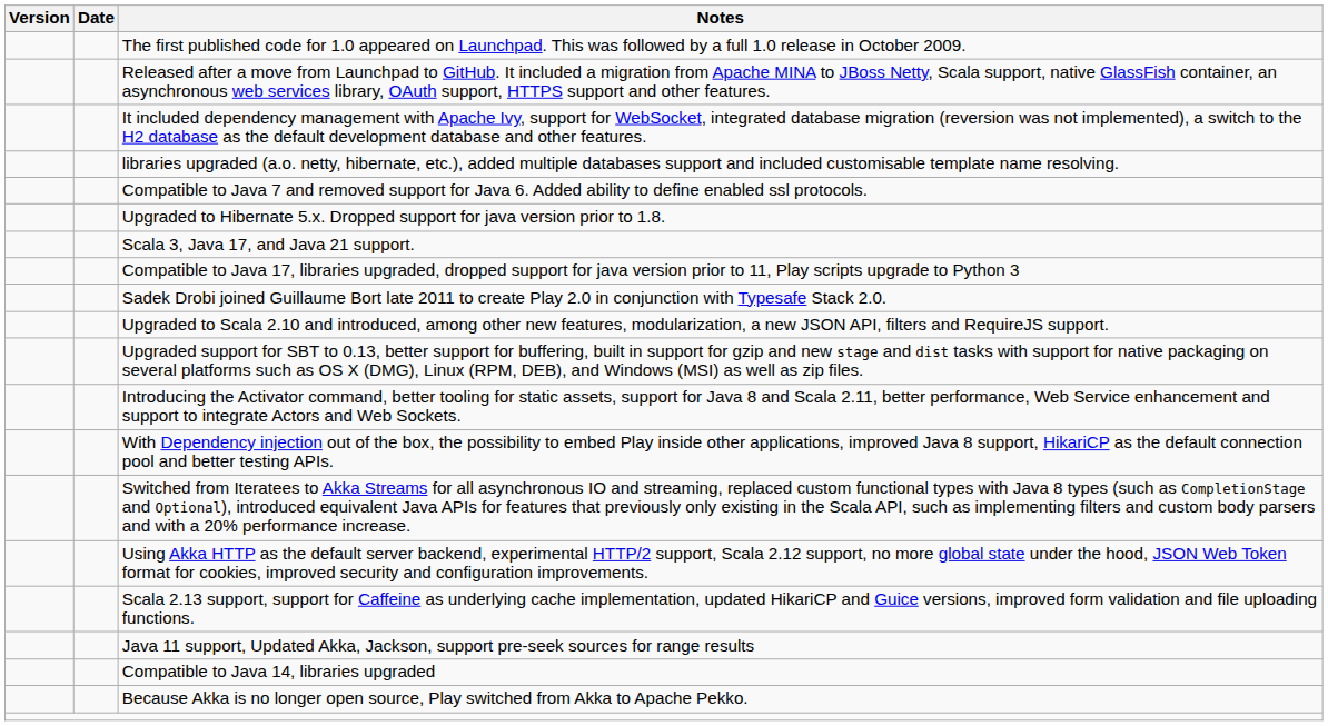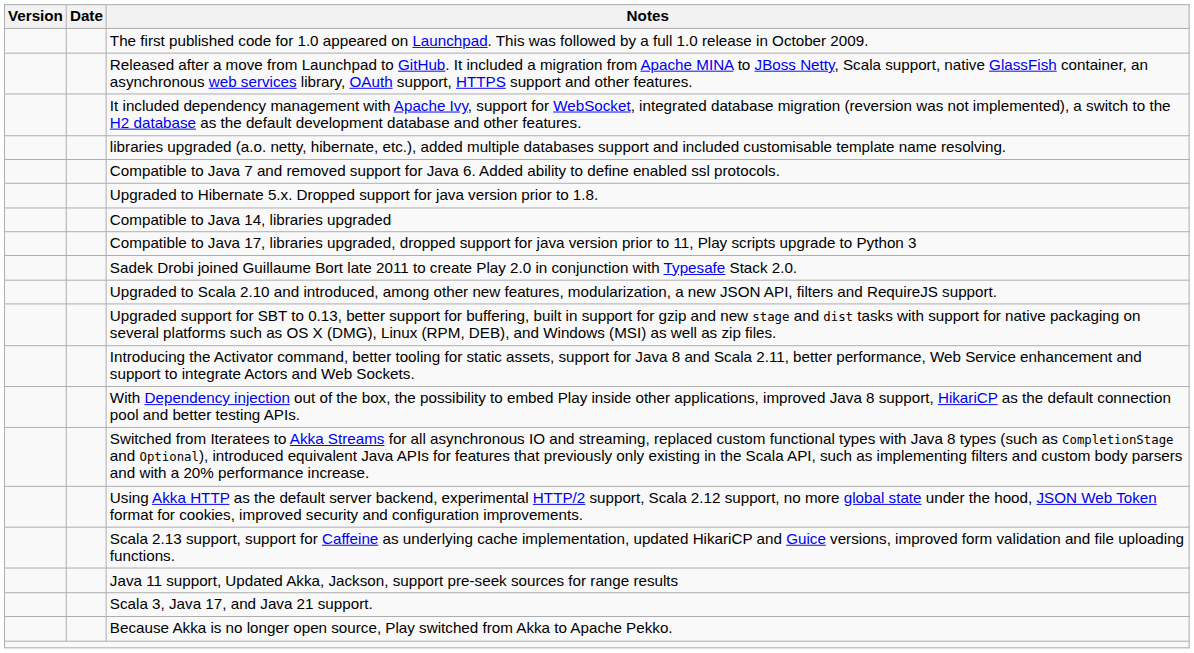rows swapped: Compatible to Java 14, libraries upgraded <-> Scala 3, Java 17, and Java 21 support.
